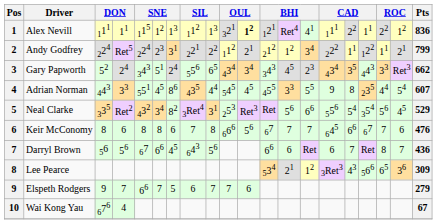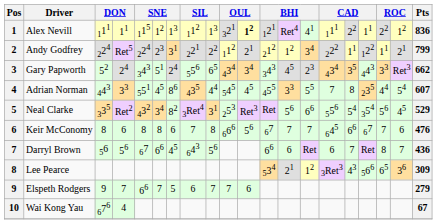Adrian Norman | column 15: 9 -> 7
